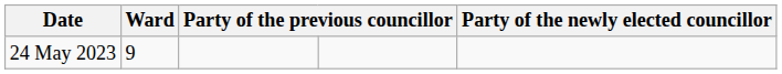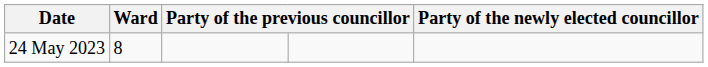24 May 2023 | Ward: 9 -> 8
